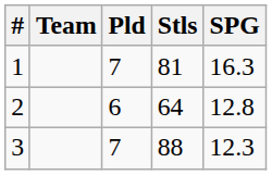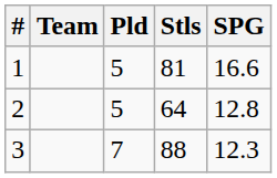1 | Pld: 7 -> 5
1 | SPG: 16.3 -> 16.6
2 | Pld: 6 -> 5
